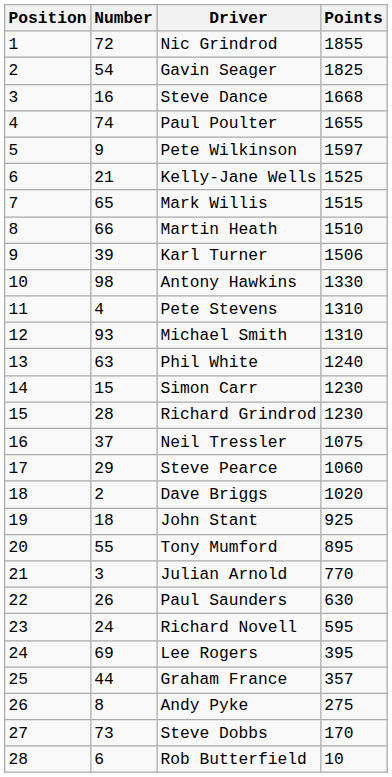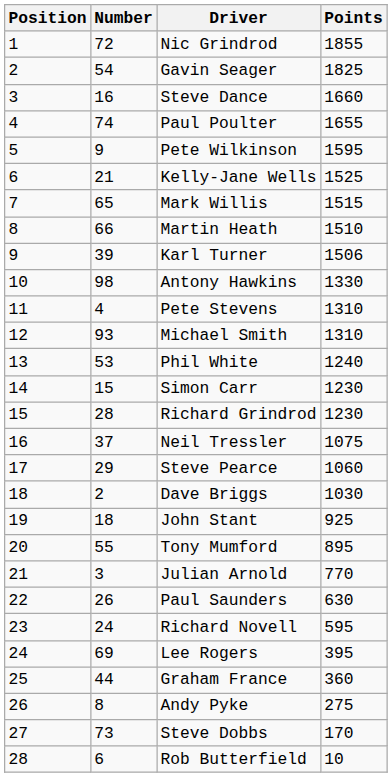Steve Dance | Points: 1668 -> 1660
Pete Wilkinson | Points: 1597 -> 1595
Phil White | Number: 63 -> 53
Dave Briggs | Points: 1020 -> 1030
Graham France | Points: 357 -> 360
